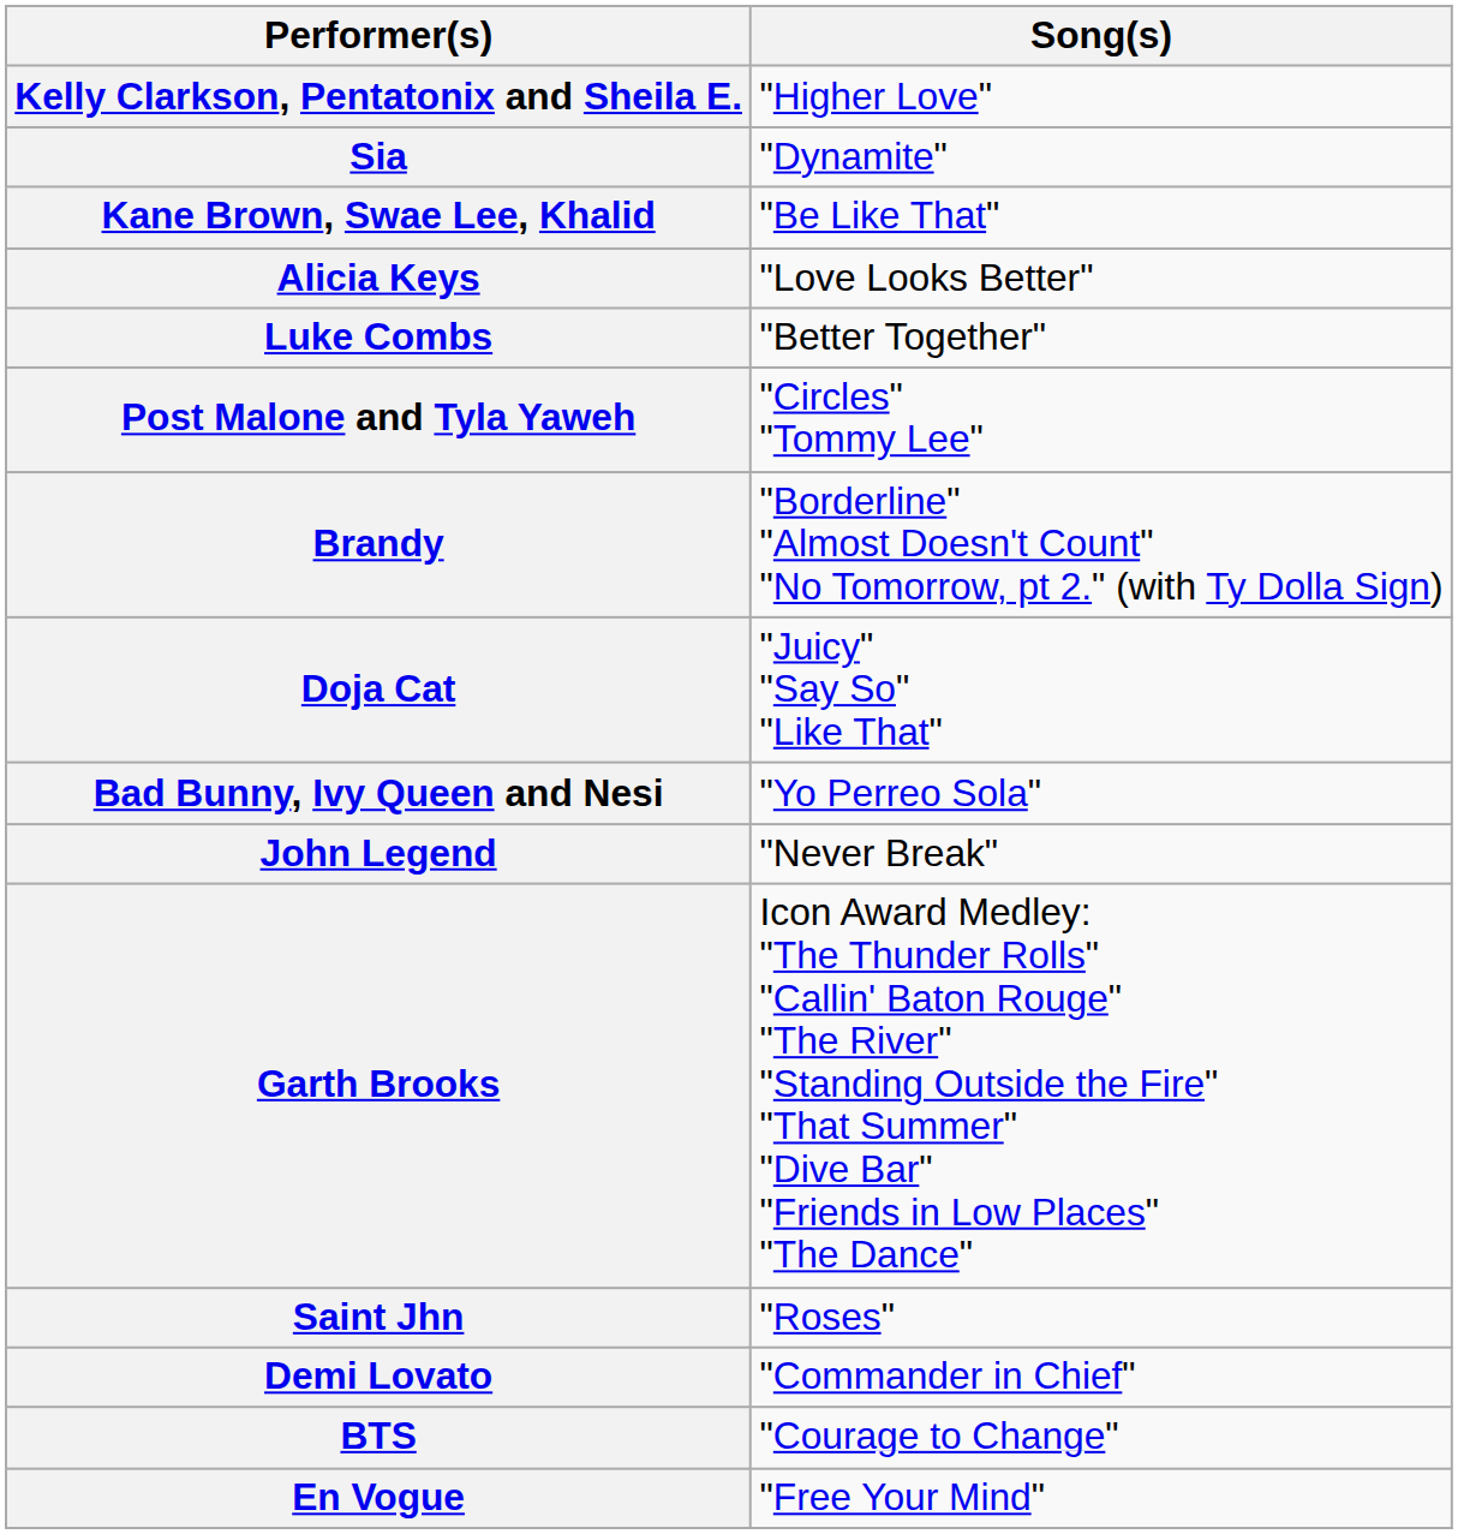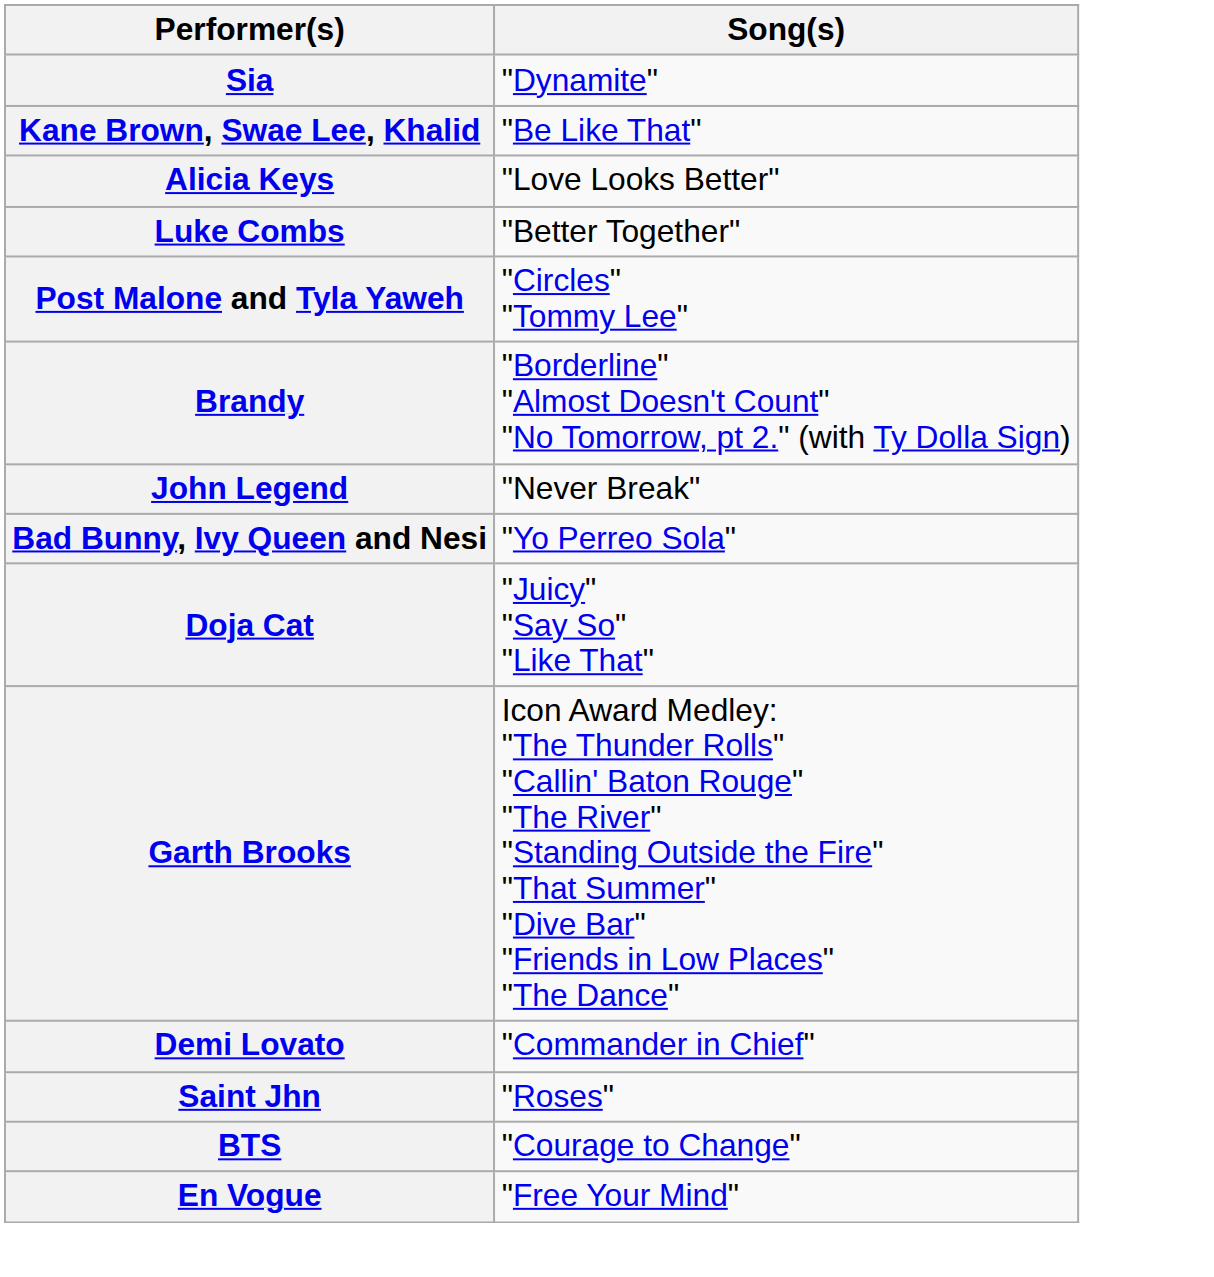- row: Kelly Clarkson, Pentatonix and Sheila E. | "Higher Love"
rows swapped: John Legend <-> Doja Cat
rows swapped: Saint Jhn <-> Demi Lovato
